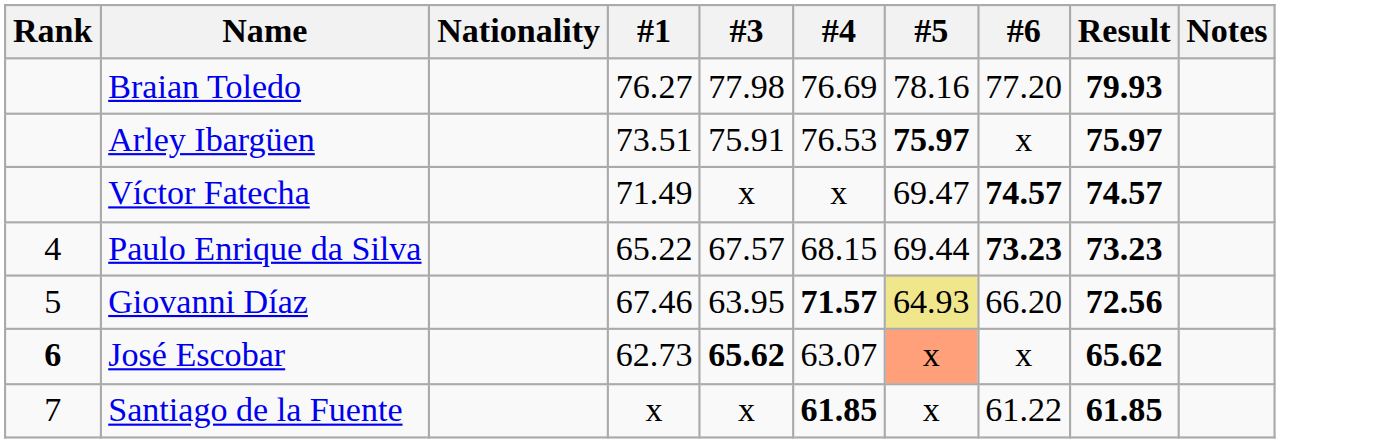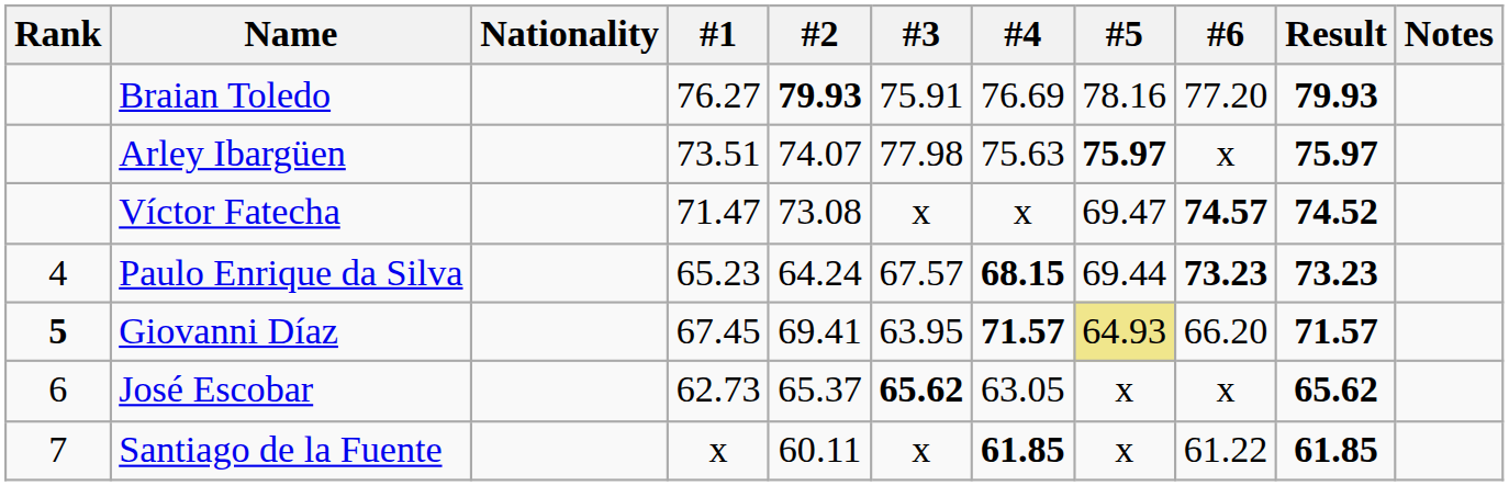+ column: #2 | 79.93 | 74.07 | 73.08 | 64.24 | 69.41 | 65.37 | 60.11
Braian Toledo | #3: 77.98 -> 75.91
Arley Ibargüen | #3: 75.91 -> 77.98
Arley Ibargüen | #4: 76.53 -> 75.63
Víctor Fatecha | #1: 71.49 -> 71.47
Víctor Fatecha | Result: 74.57 -> 74.52
Paulo Enrique da Silva | #1: 65.22 -> 65.23
Paulo Enrique da Silva | #4: normal -> bold
Giovanni Díaz | Rank: normal -> bold
Giovanni Díaz | #1: 67.46 -> 67.45
Giovanni Díaz | Result: 72.56 -> 71.57
José Escobar | Rank: bold -> normal
José Escobar | #4: 63.07 -> 63.05
José Escobar | #5: lightsalmon background -> no background
